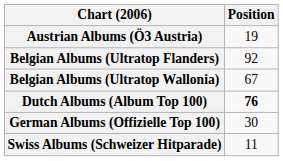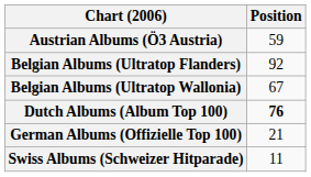Austrian Albums (Ö3 Austria) | Position: 19 -> 59
German Albums (Offizielle Top 100) | Position: 30 -> 21
